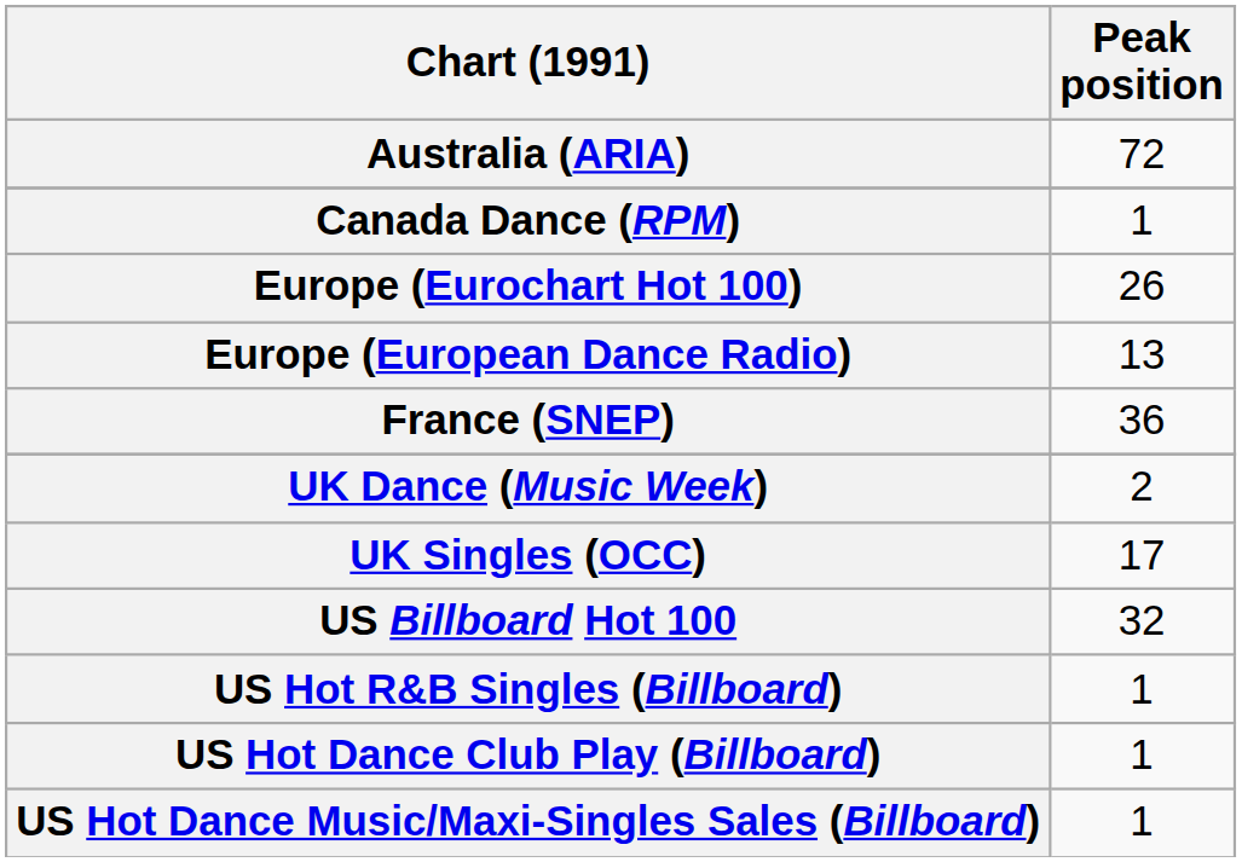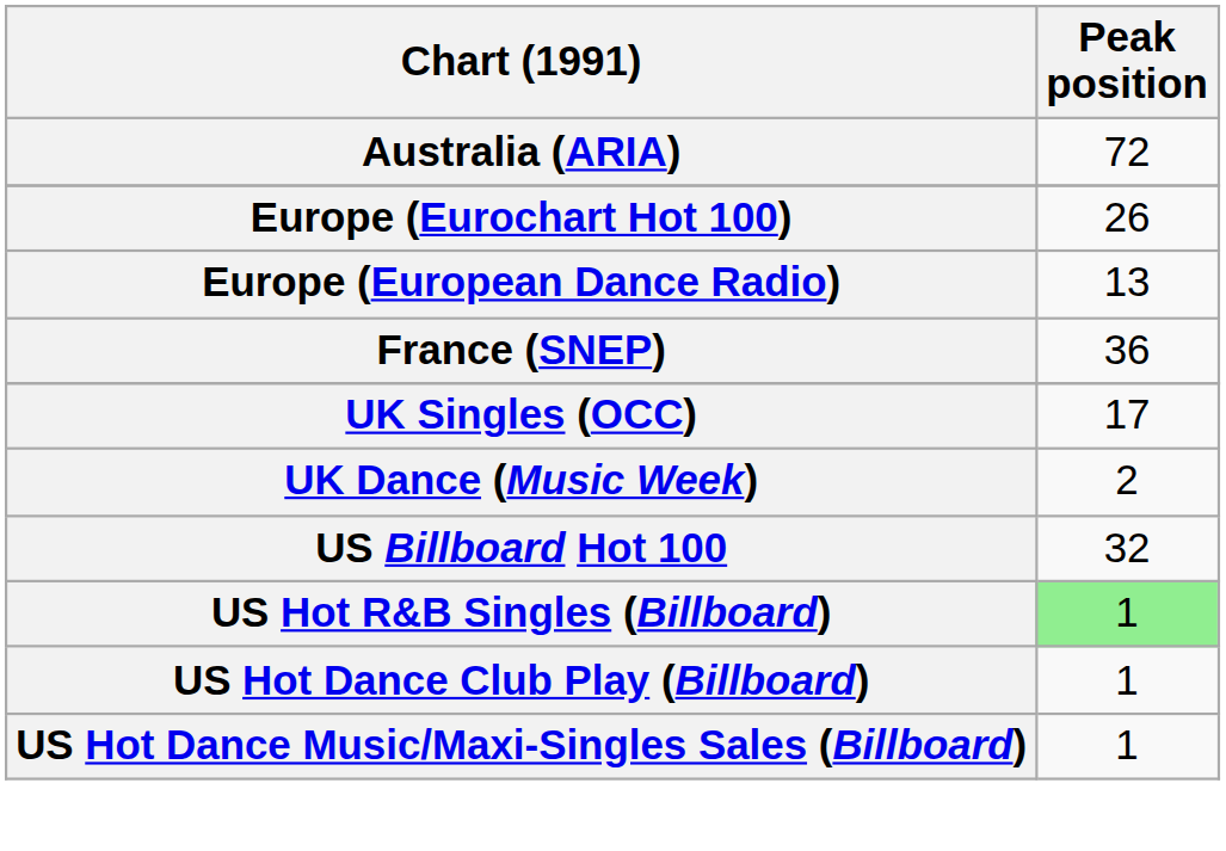- row: Canada Dance (RPM) | 1
rows swapped: UK Singles (OCC) <-> UK Dance (Music Week)
US Hot R&B Singles (Billboard) | Peak position: no background -> lightgreen background
